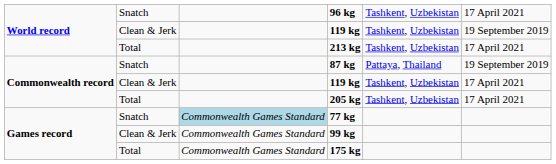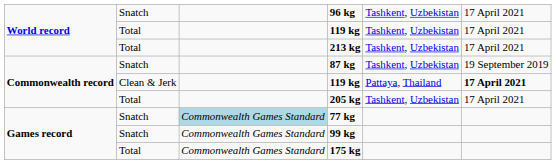World record / 119 kg | column 2: Clean & Jerk -> Total
World record / 119 kg | column 6: 19 September 2019 -> 17 April 2021
87 kg | column 5: Pattaya, Thailand -> Tashkent, Uzbekistan
Commonwealth record / 119 kg | column 5: Tashkent, Uzbekistan -> Pattaya, Thailand
Commonwealth record / 119 kg | column 6: normal -> bold
99 kg | column 2: Clean & Jerk -> Snatch
